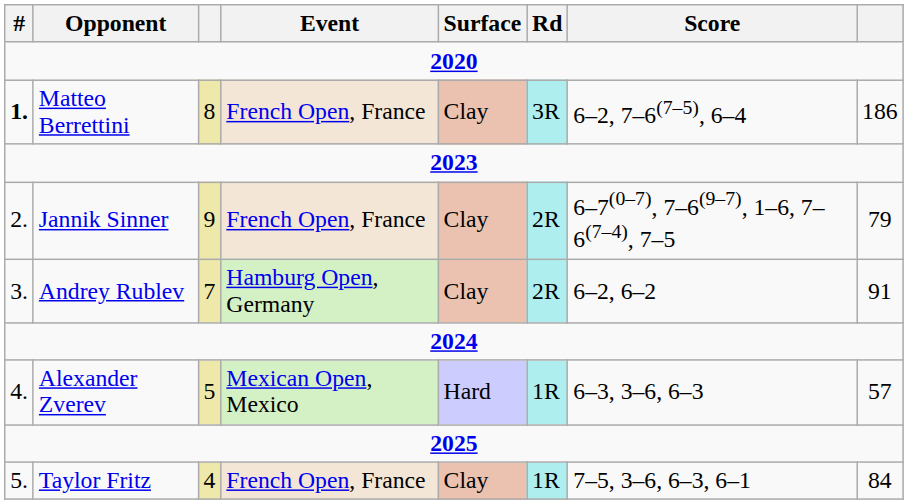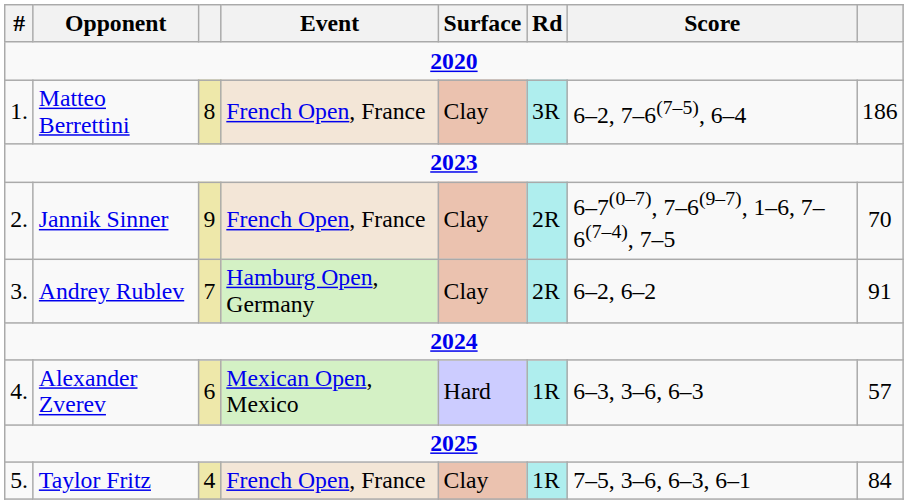Matteo Berrettini | #: bold -> normal
Jannik Sinner | column 8: 79 -> 70
Alexander Zverev | column 3: 5 -> 6
